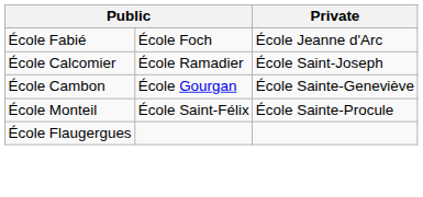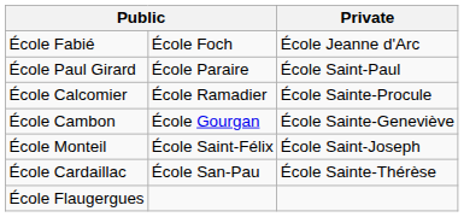+ row: École Paul Girard | École Paraire | École Saint-Paul
École Calcomier | Private: École Saint-Joseph -> École Sainte-Procule
École Monteil | Private: École Sainte-Procule -> École Saint-Joseph
+ row: École Cardaillac | École San-Pau | École Sainte-Thérèse
